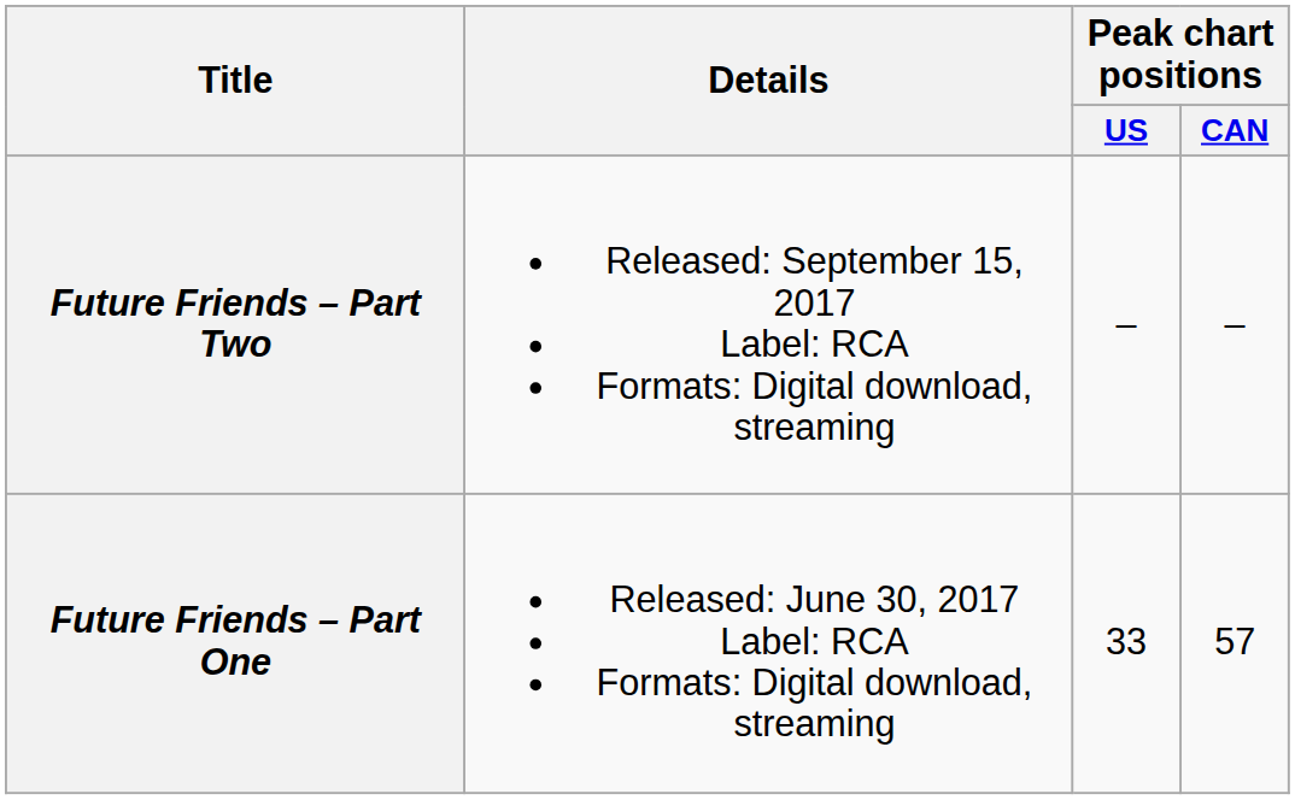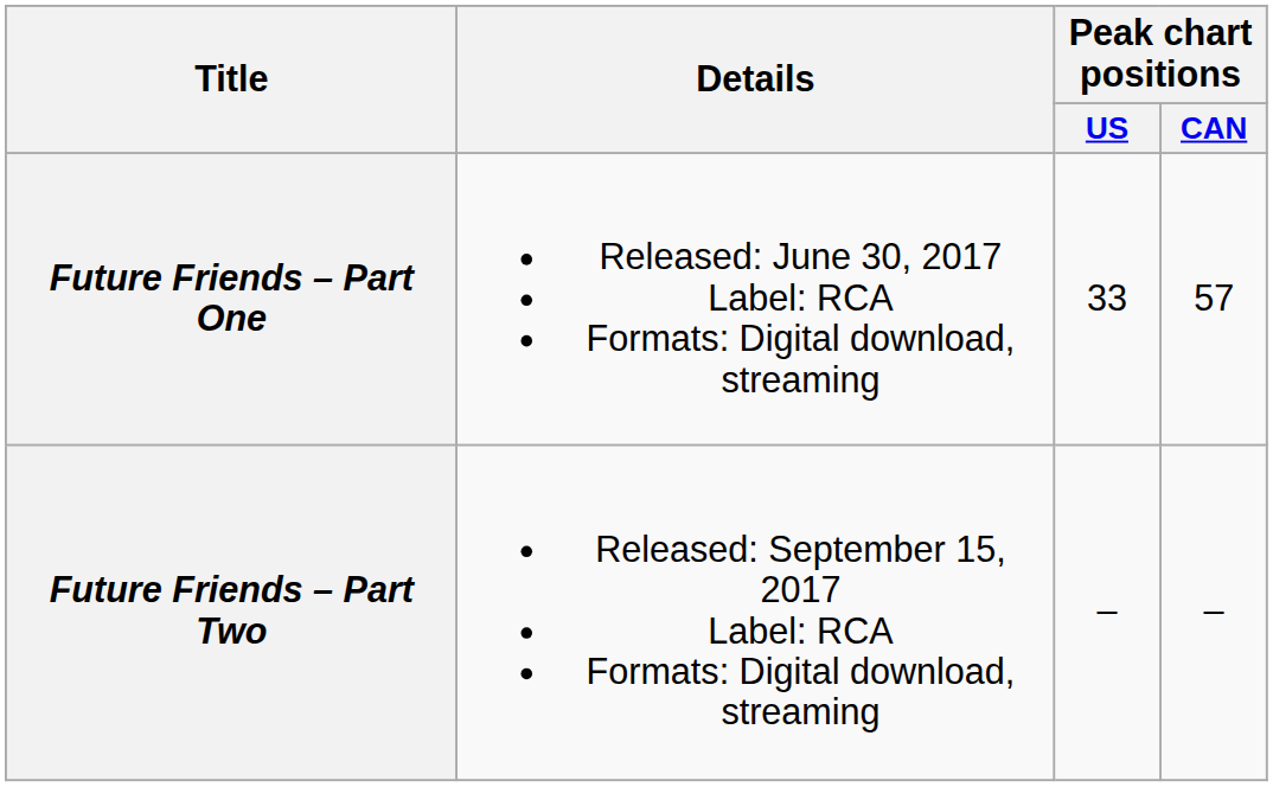rows swapped: Future Friends – Part One <-> Future Friends – Part Two
